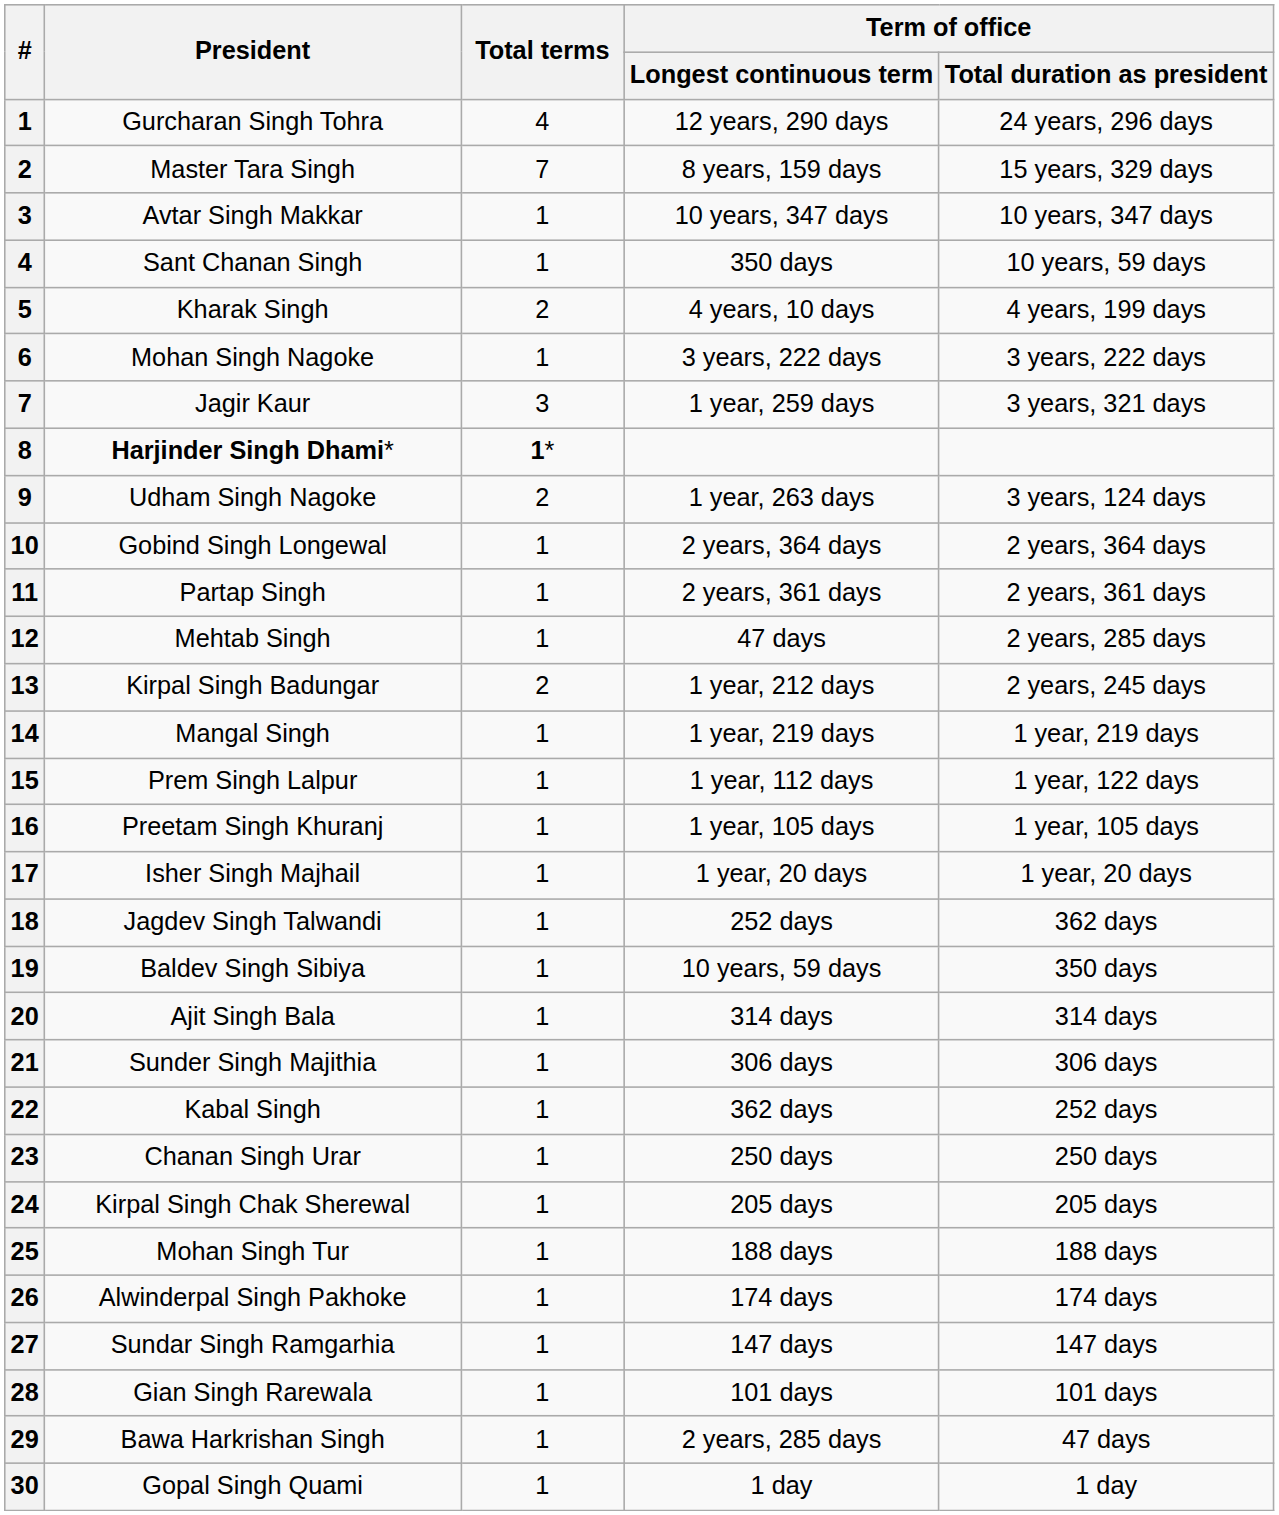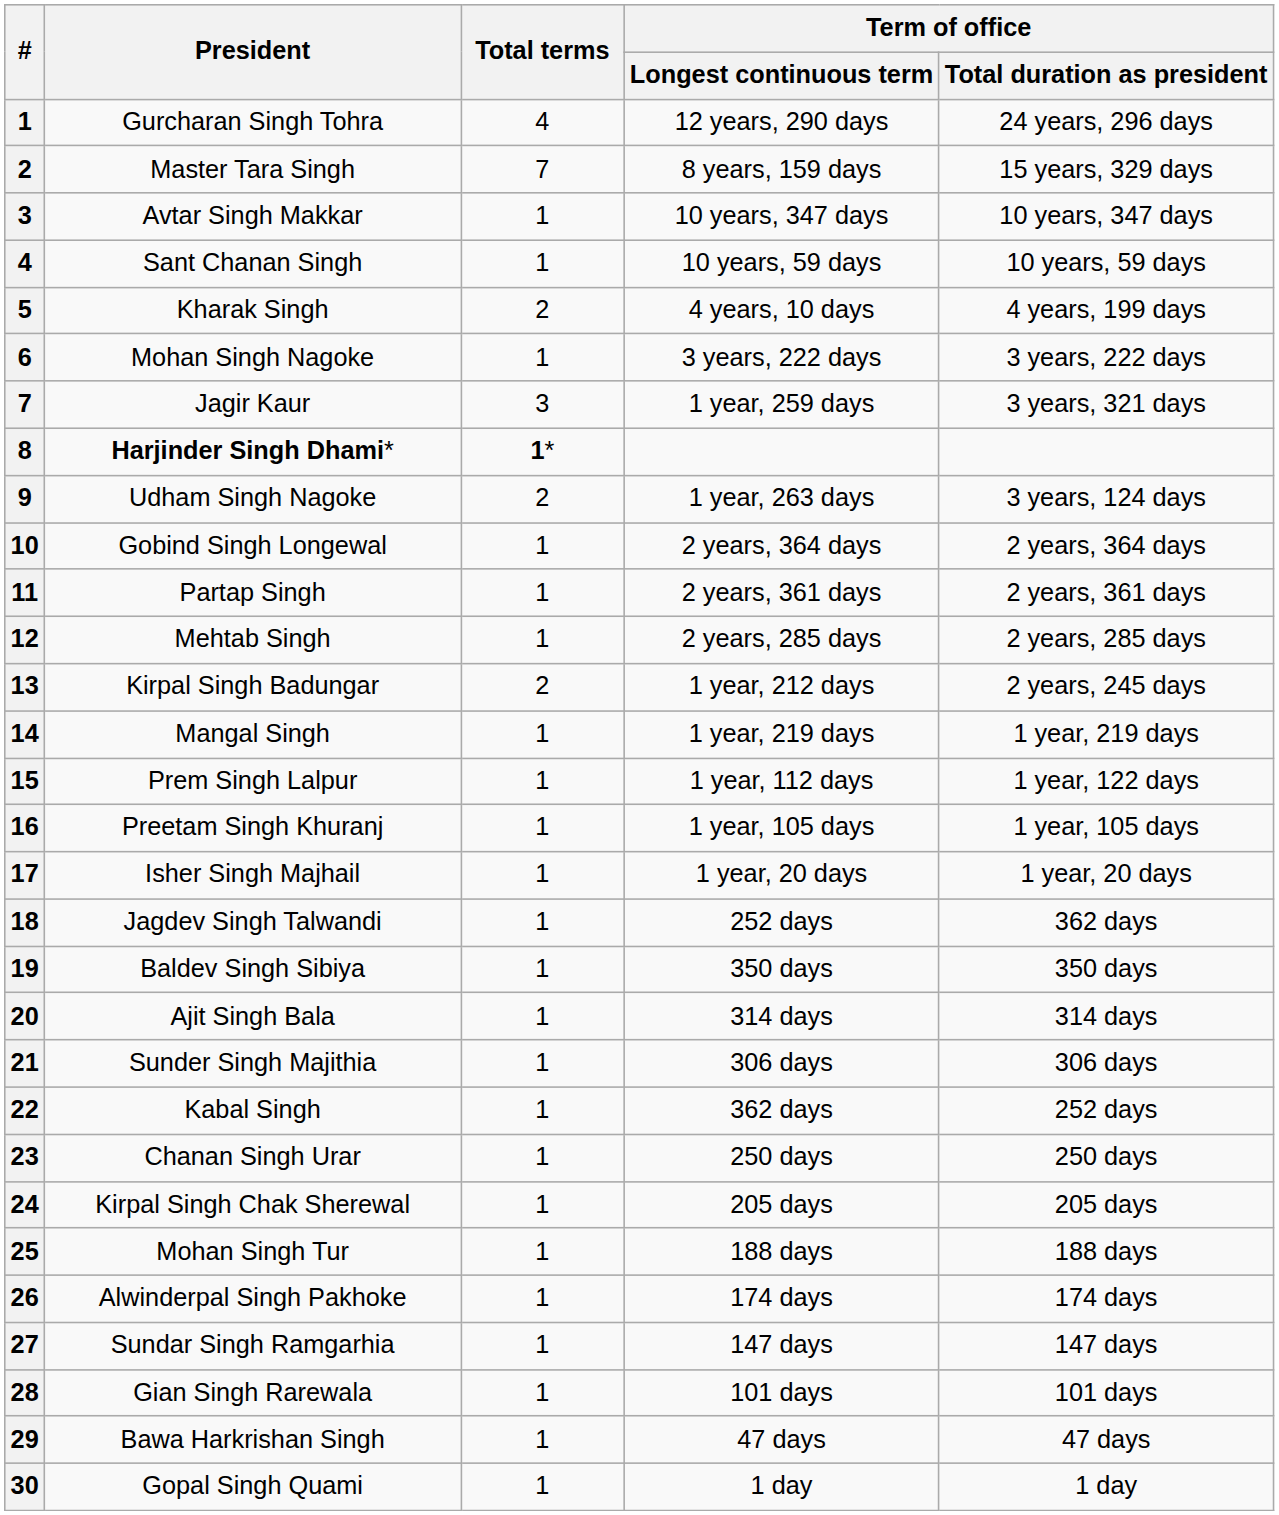Sant Chanan Singh | Term of office / Longest continuous term: 350 days -> 10 years, 59 days
Mehtab Singh | Term of office / Longest continuous term: 47 days -> 2 years, 285 days
Baldev Singh Sibiya | Term of office / Longest continuous term: 10 years, 59 days -> 350 days
Bawa Harkrishan Singh | Term of office / Longest continuous term: 2 years, 285 days -> 47 days
